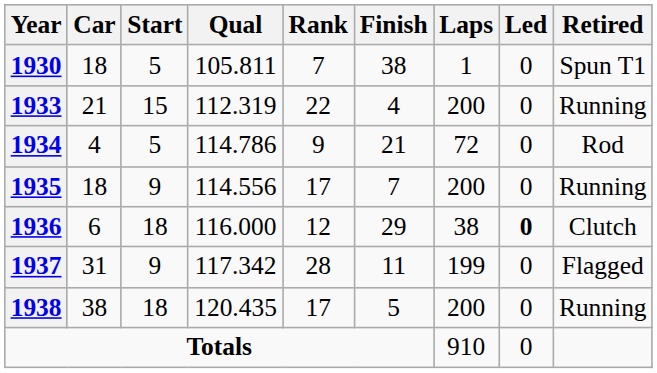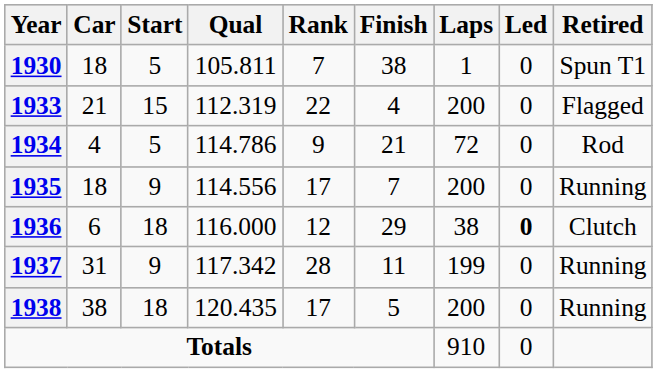1933 | Retired: Running -> Flagged
1937 | Retired: Flagged -> Running
